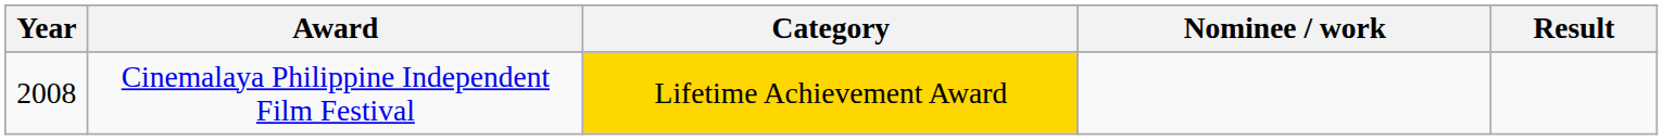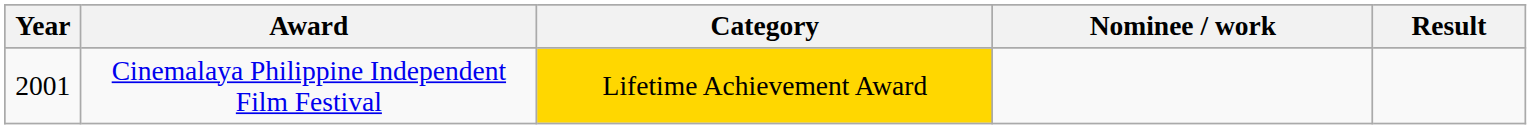Cinemalaya Philippine Independent Film Festival | Year: 2008 -> 2001
